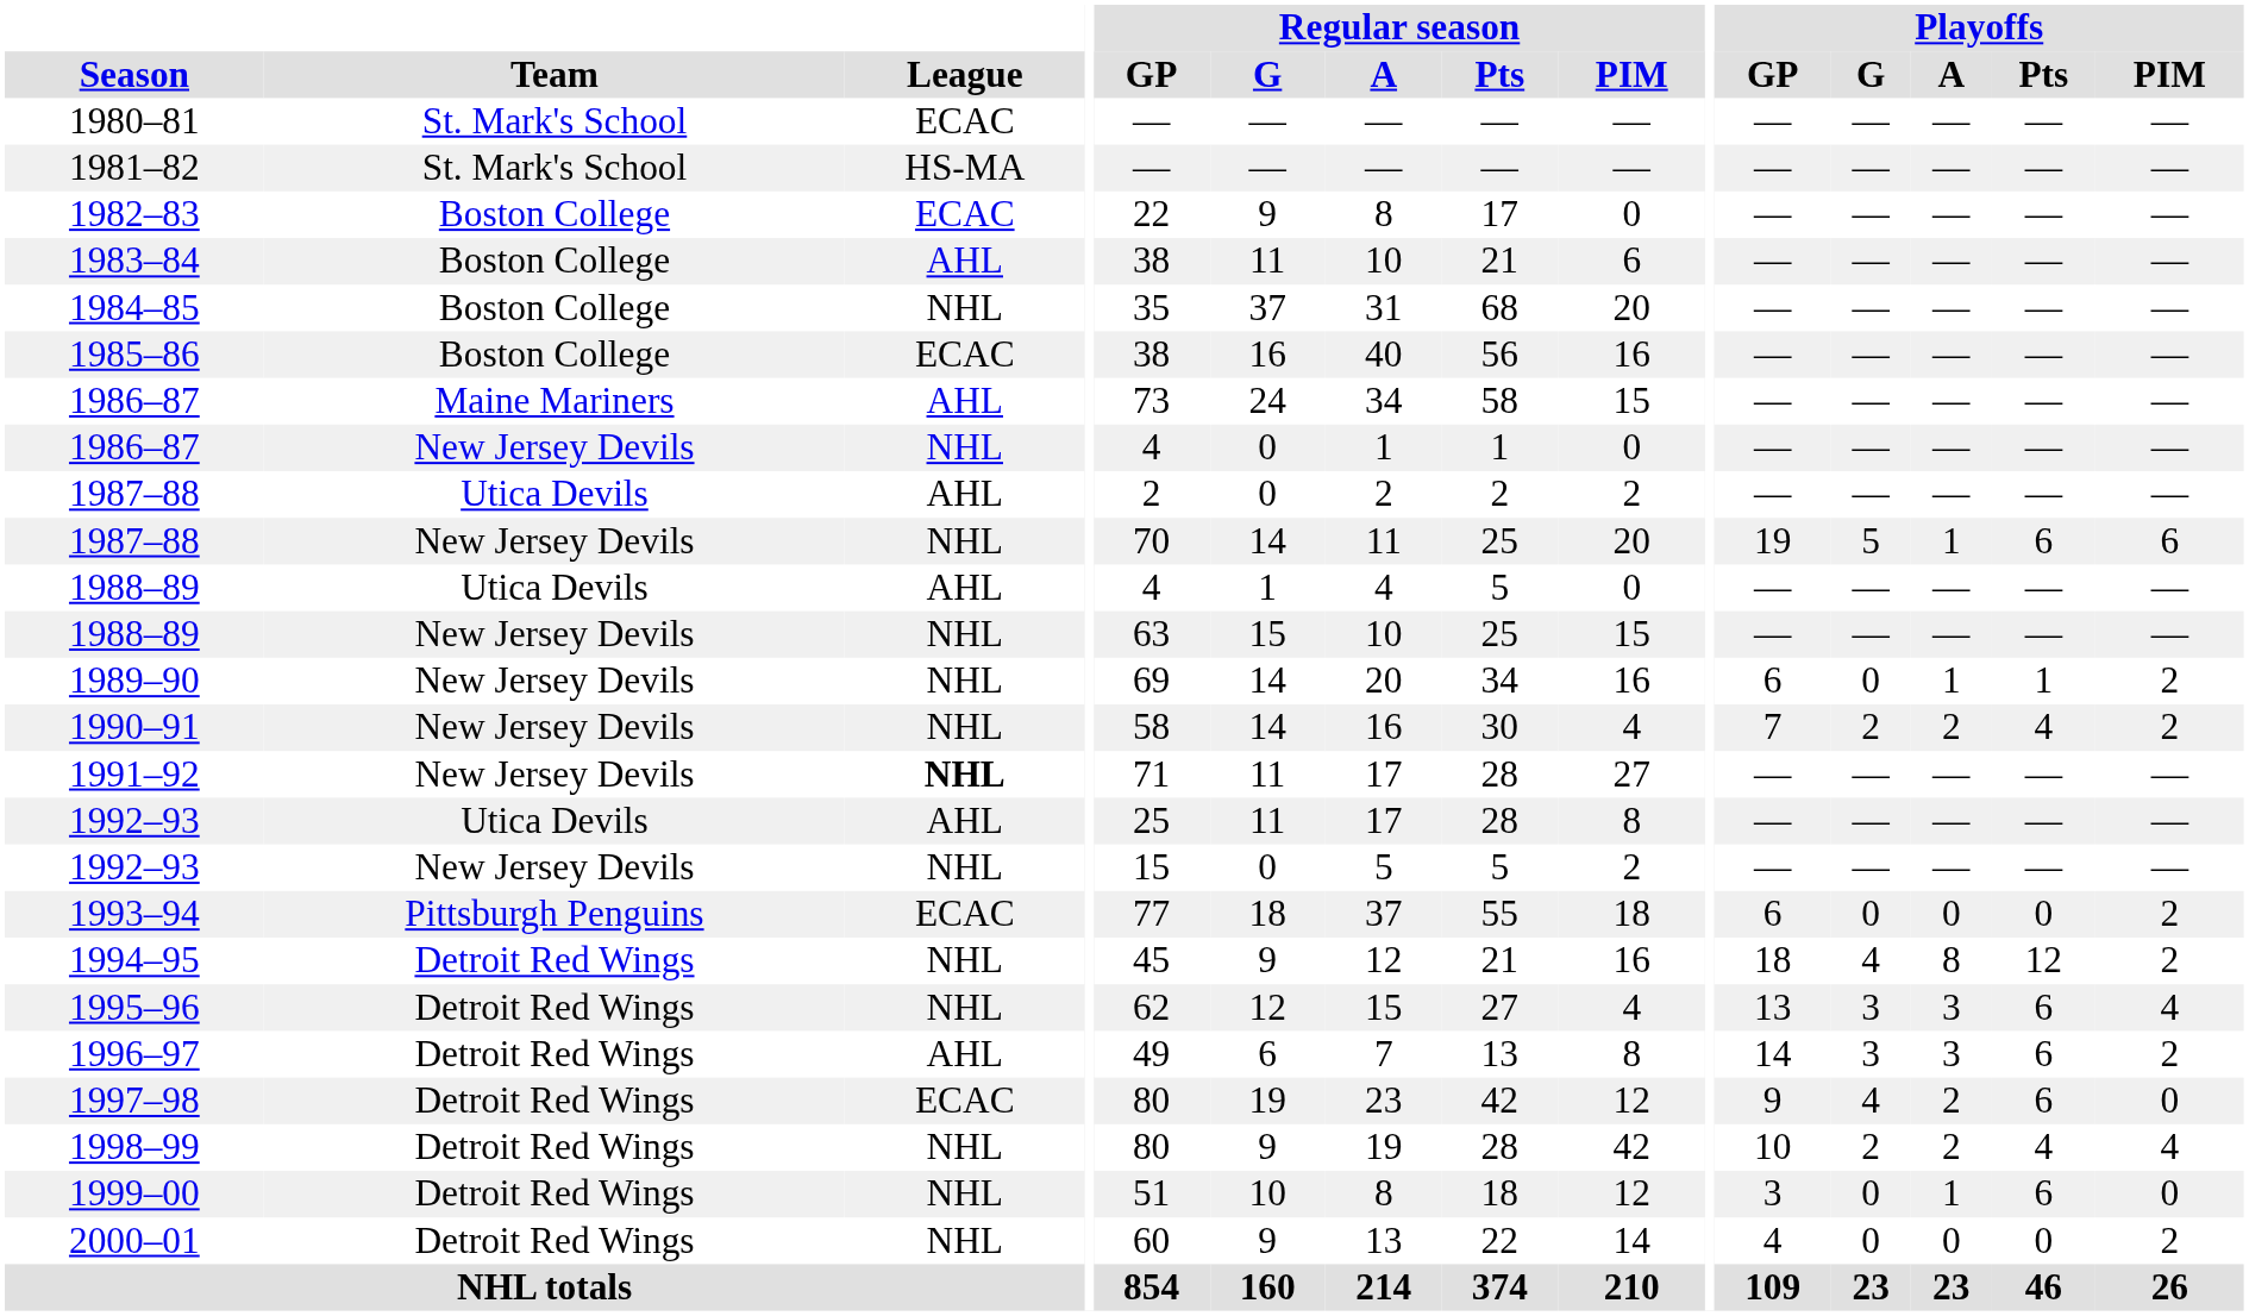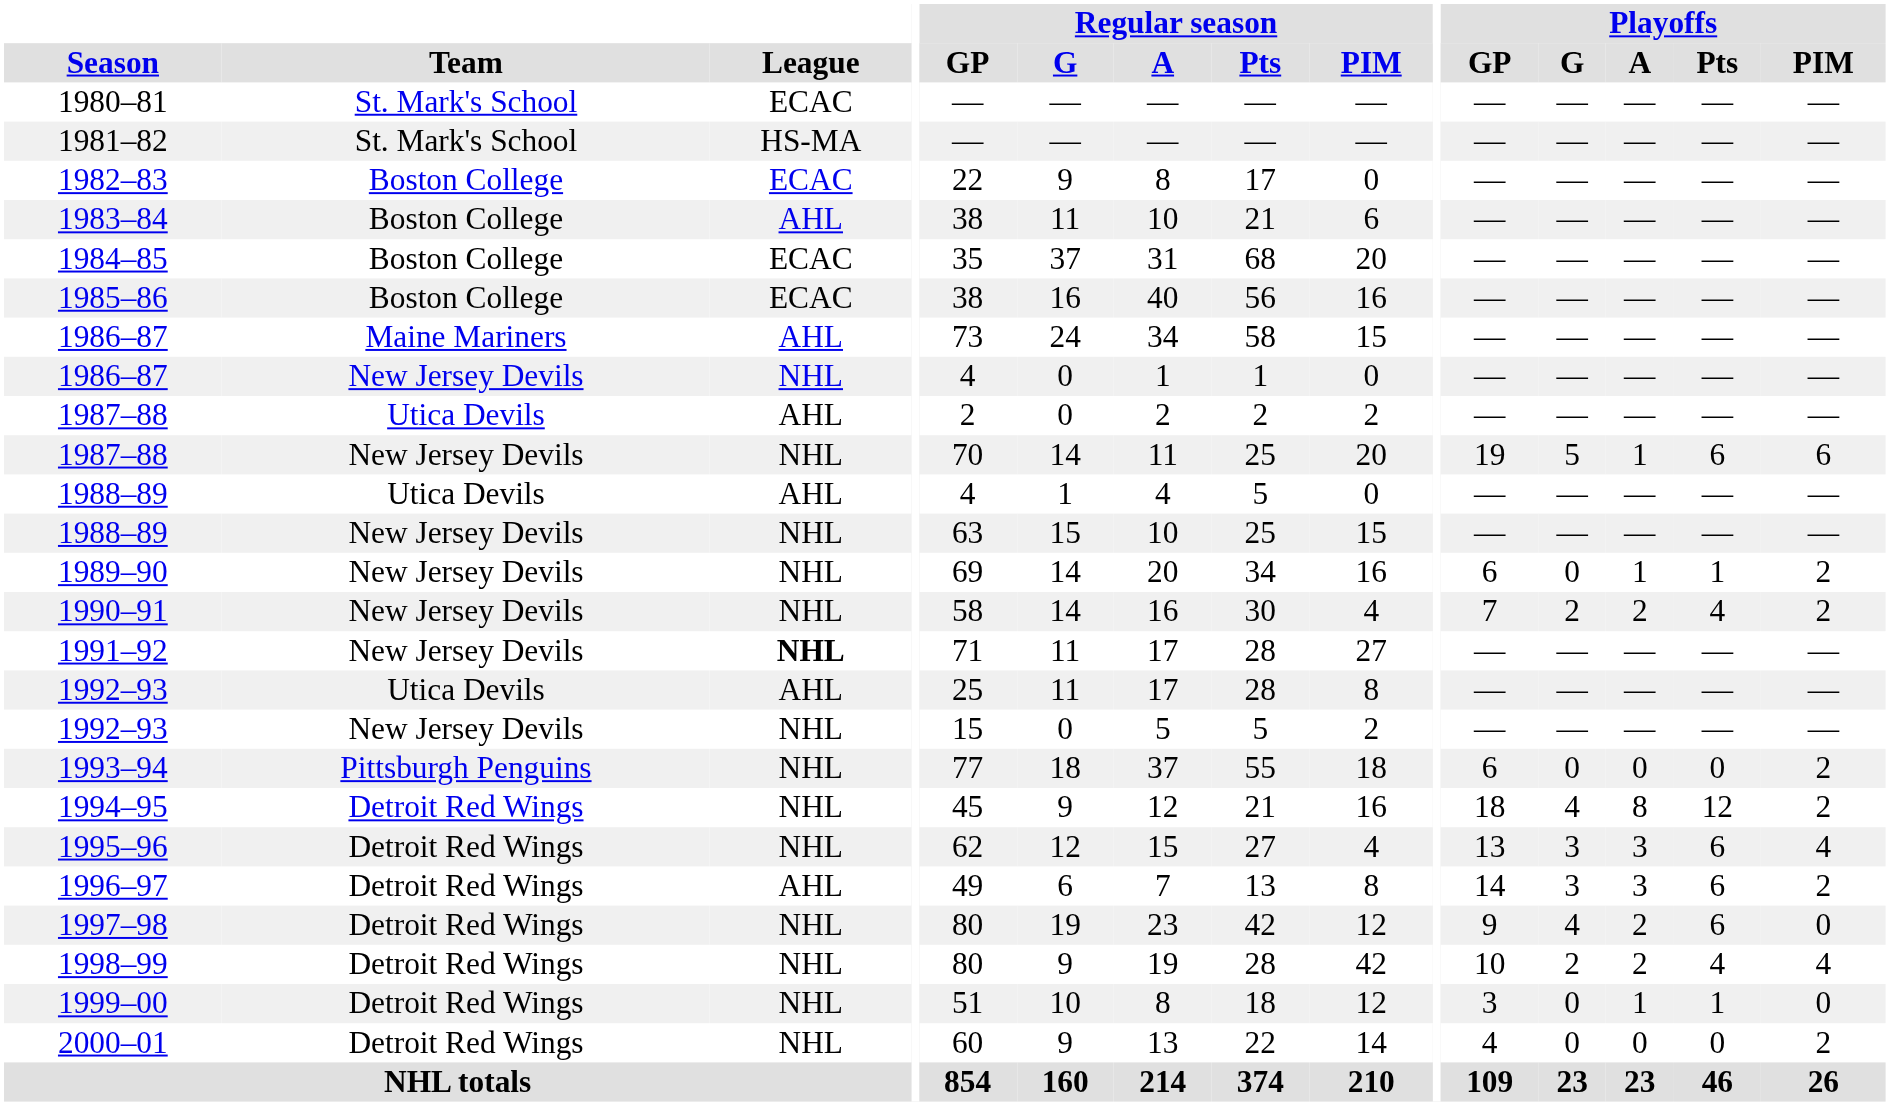1984–85 | League: NHL -> ECAC
1993–94 | League: ECAC -> NHL
1997–98 | League: ECAC -> NHL
1999–00 | Playoffs / Pts: 6 -> 1
